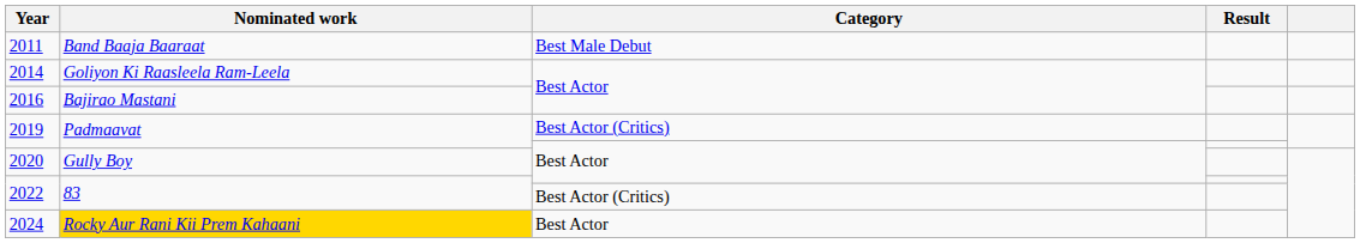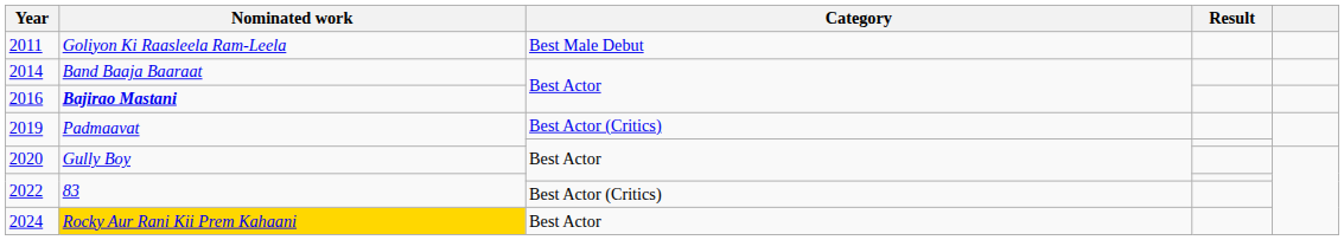2011 | Nominated work: Band Baaja Baaraat -> Goliyon Ki Raasleela Ram-Leela
2014 | Nominated work: Goliyon Ki Raasleela Ram-Leela -> Band Baaja Baaraat
2016 | Nominated work: normal -> bold
